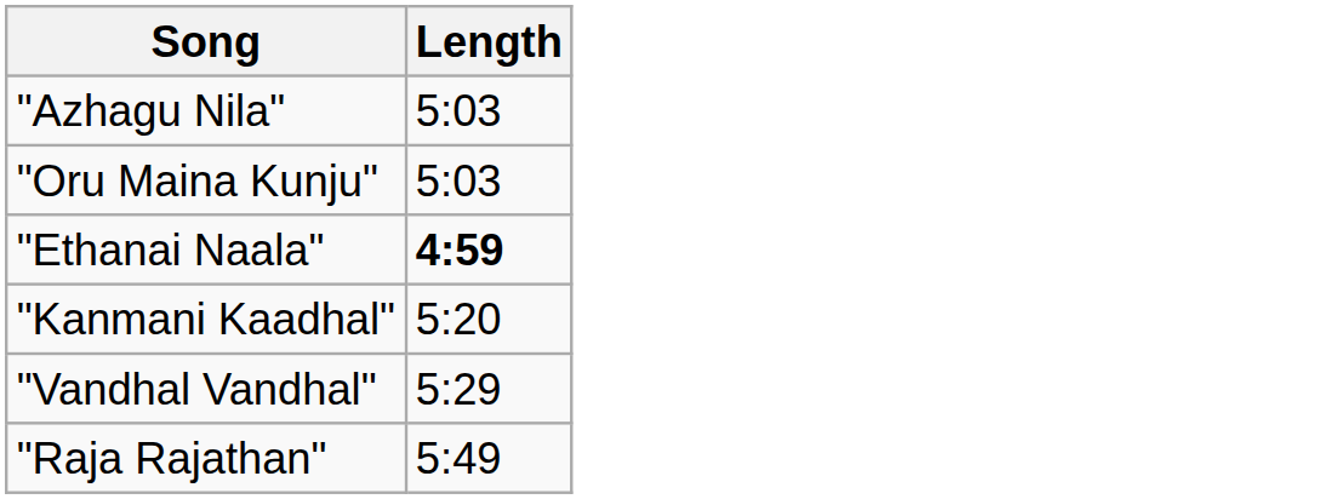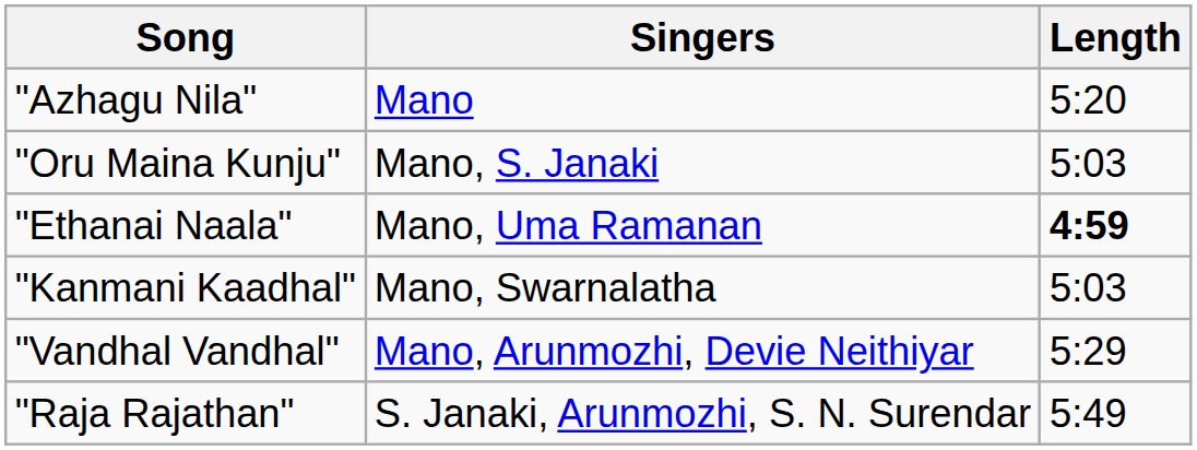+ column: Singers | Mano | Mano, S. Janaki | Mano, Uma Ramanan | Mano, Swarnalatha | Mano, Arunmozhi, Devie Neithiyar | S. Janaki, Arunmozhi, S. N. Surendar
"Azhagu Nila" | Length: 5:03 -> 5:20
"Kanmani Kaadhal" | Length: 5:20 -> 5:03
